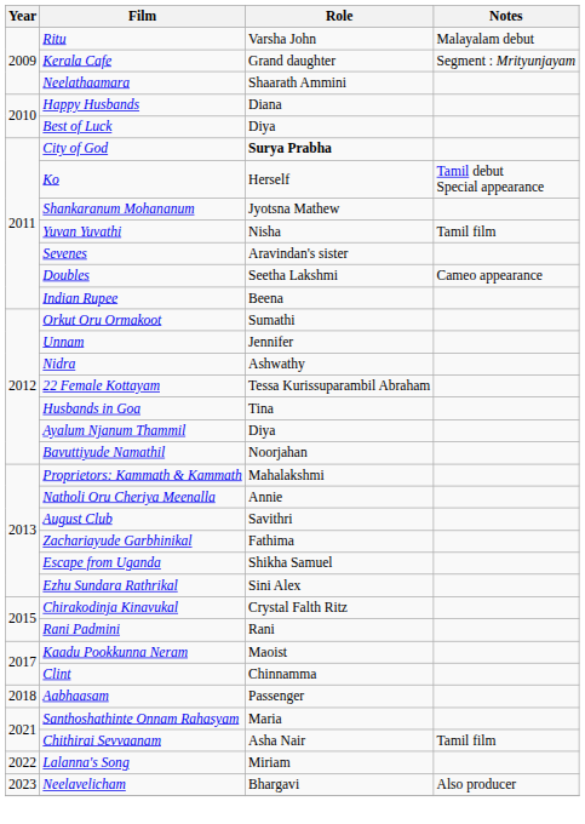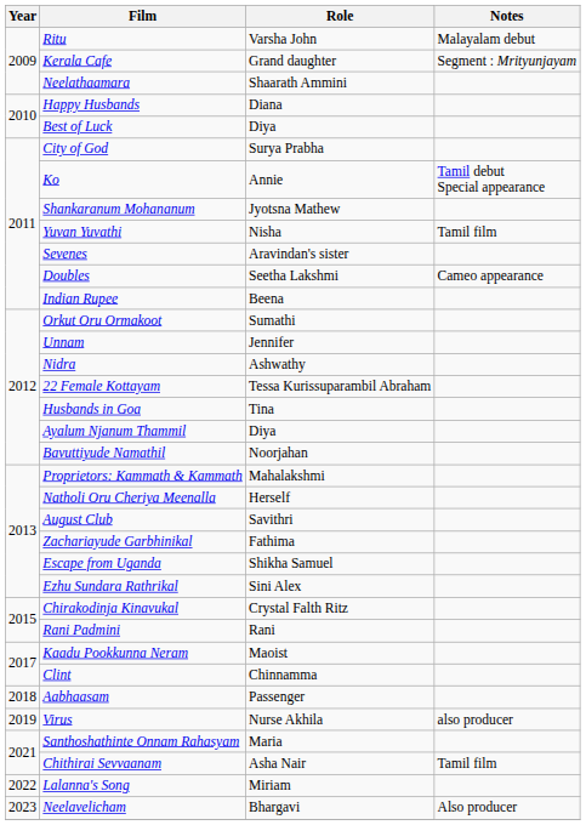City of God | Role: bold -> normal
Ko | Role: Herself -> Annie
Natholi Oru Cheriya Meenalla | Role: Annie -> Herself
+ row: 2019 | Virus | Nurse Akhila | also producer
